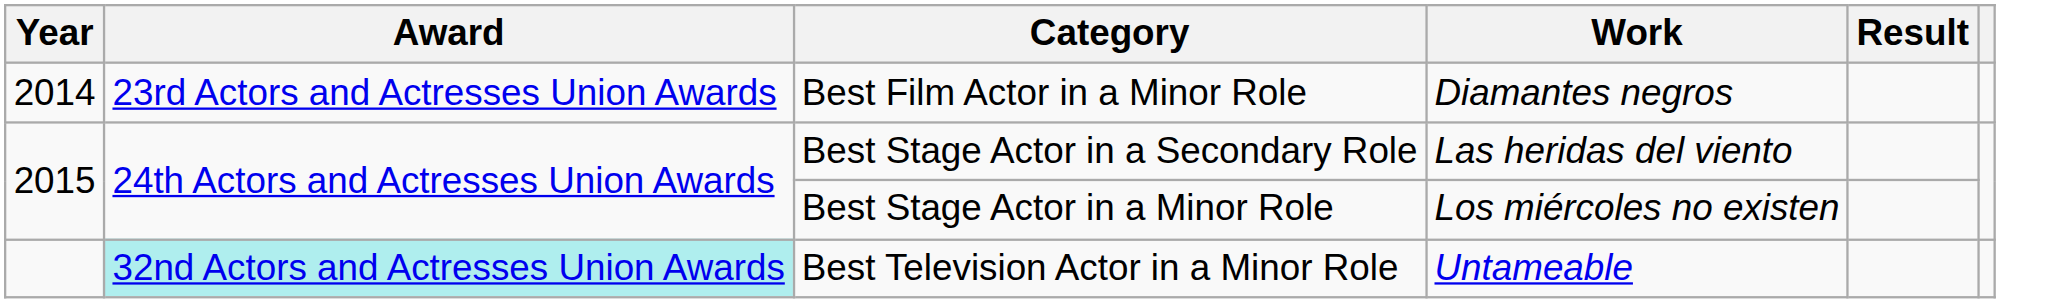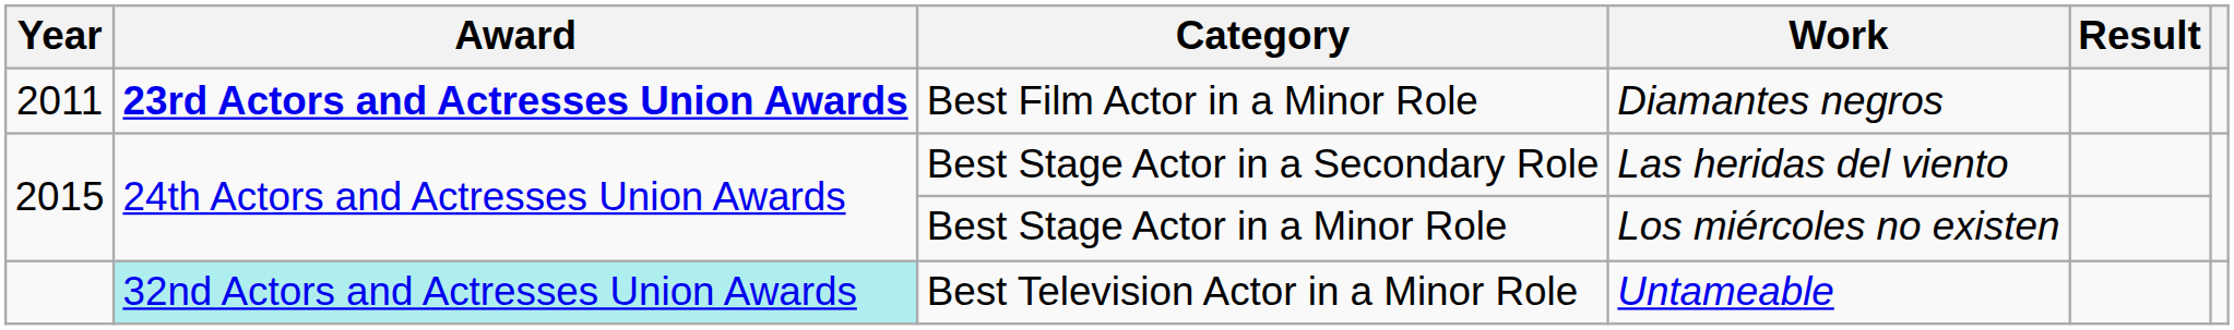Best Film Actor in a Minor Role | Year: 2014 -> 2011
Best Film Actor in a Minor Role | Award: normal -> bold
